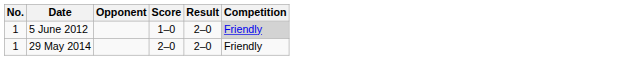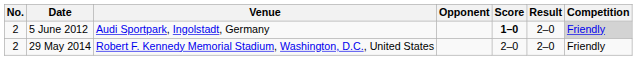+ column: Venue | Audi Sportpark, Ingolstadt, Germany | Robert F. Kennedy Memorial Stadium, Washington, D.C., United States
5 June 2012 | No.: 1 -> 2
5 June 2012 | Score: normal -> bold
29 May 2014 | No.: 1 -> 2
